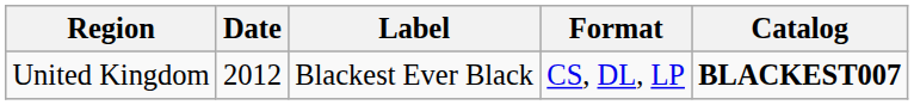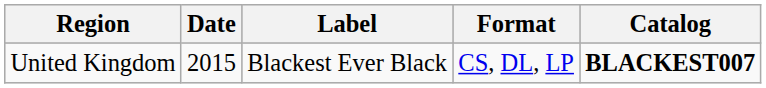United Kingdom | Date: 2012 -> 2015
